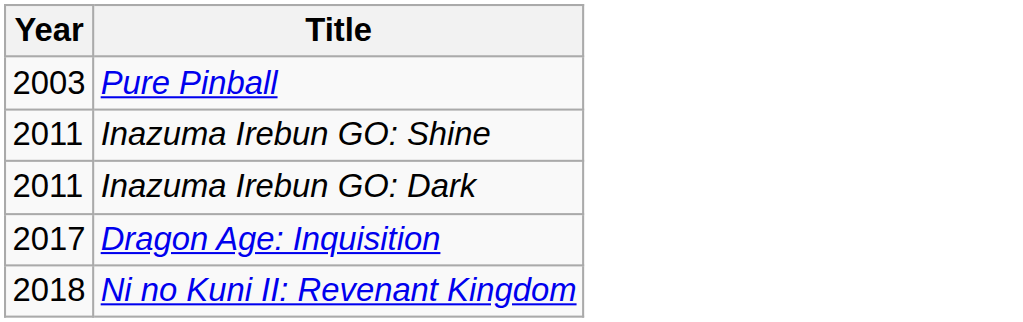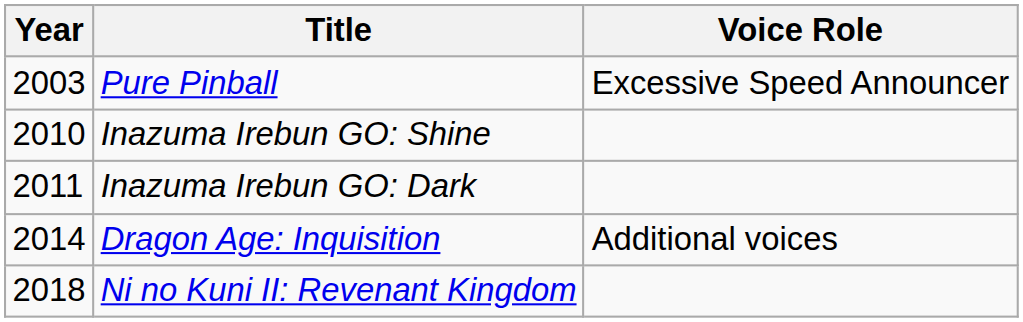+ column: Voice Role | Excessive Speed Announcer | Additional voices
Inazuma Irebun GO: Shine | Year: 2011 -> 2010
Dragon Age: Inquisition | Year: 2017 -> 2014
